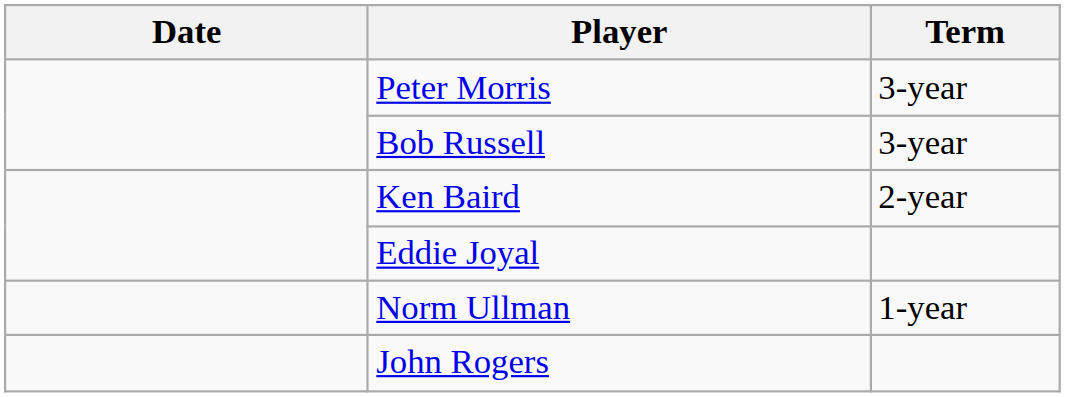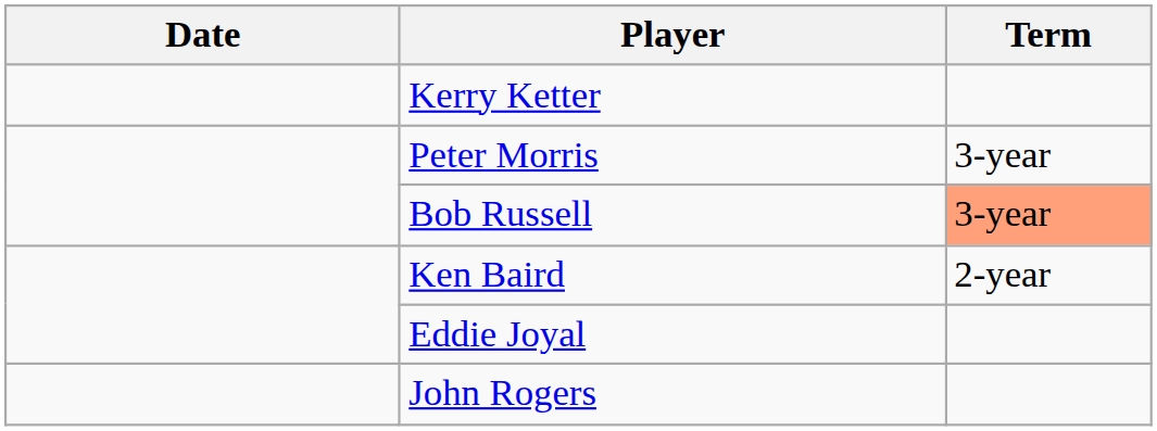+ row: Kerry Ketter
Bob Russell | Term: no background -> lightsalmon background
- row: Norm Ullman | 1-year
